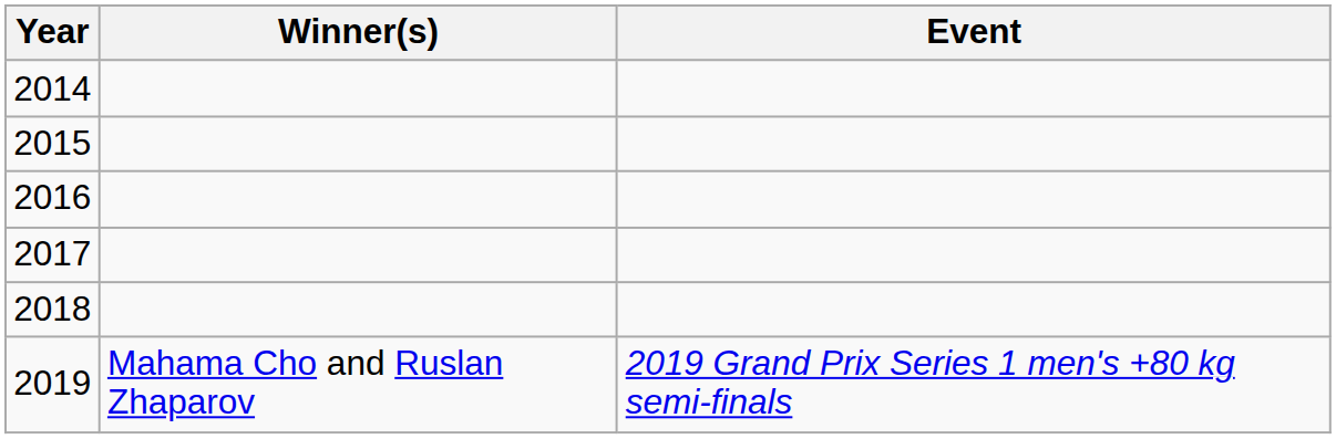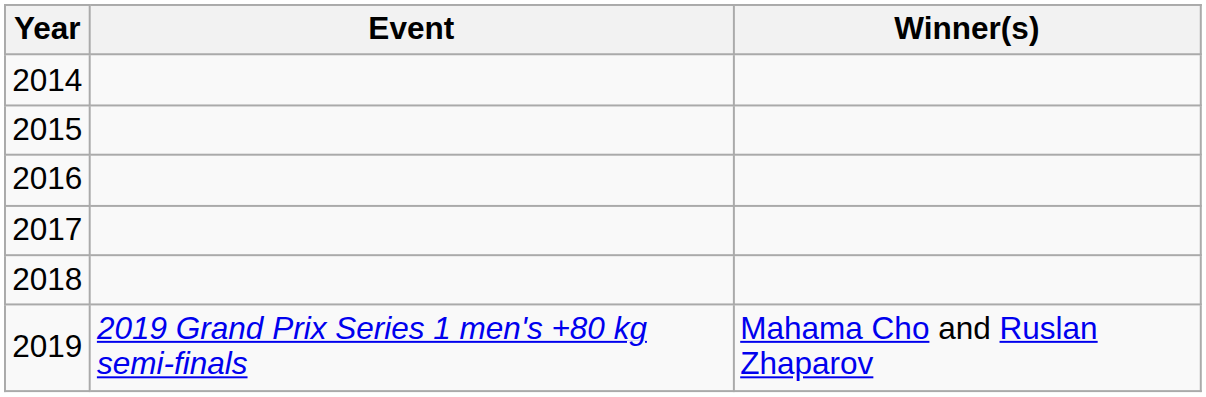columns swapped: Winner(s) <-> Event
